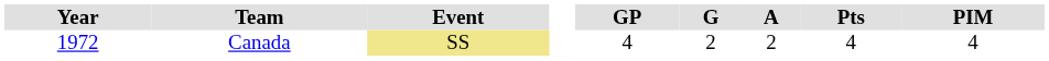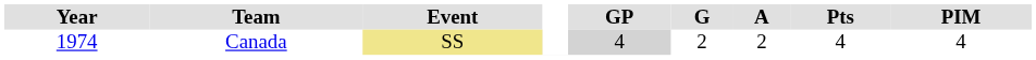Canada | Year: 1972 -> 1974
Canada | GP: no background -> lightgrey background
